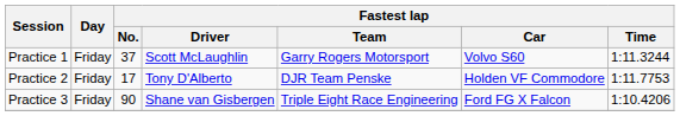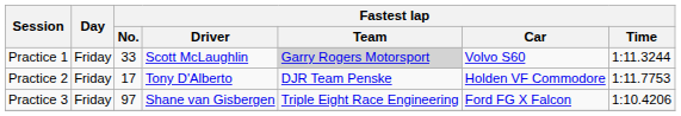Practice 1 | Fastest lap / No.: 37 -> 33
Practice 1 | Fastest lap / Team: no background -> lightgrey background
Practice 3 | Fastest lap / No.: 90 -> 97
